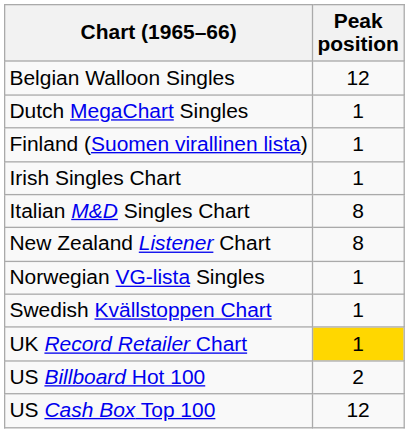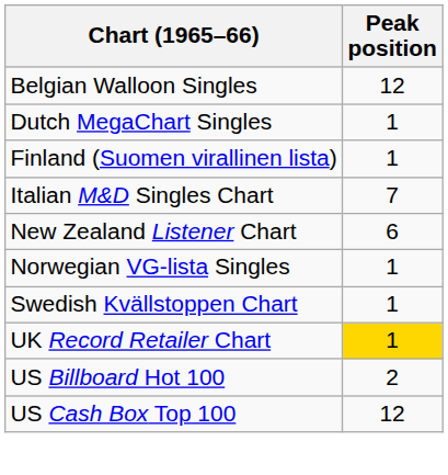- row: Irish Singles Chart | 1
Italian M&D Singles Chart | Peak position: 8 -> 7
New Zealand Listener Chart | Peak position: 8 -> 6
